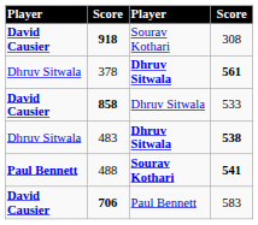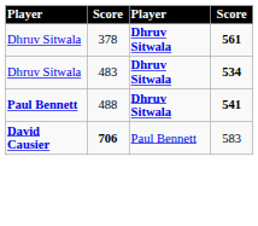- row: David Causier | 918 | Sourav Kothari | 308
- row: David Causier | 858 | Dhruv Sitwala | 533
483 | column 4: 538 -> 534
488 | column 3: Sourav Kothari -> Dhruv Sitwala
